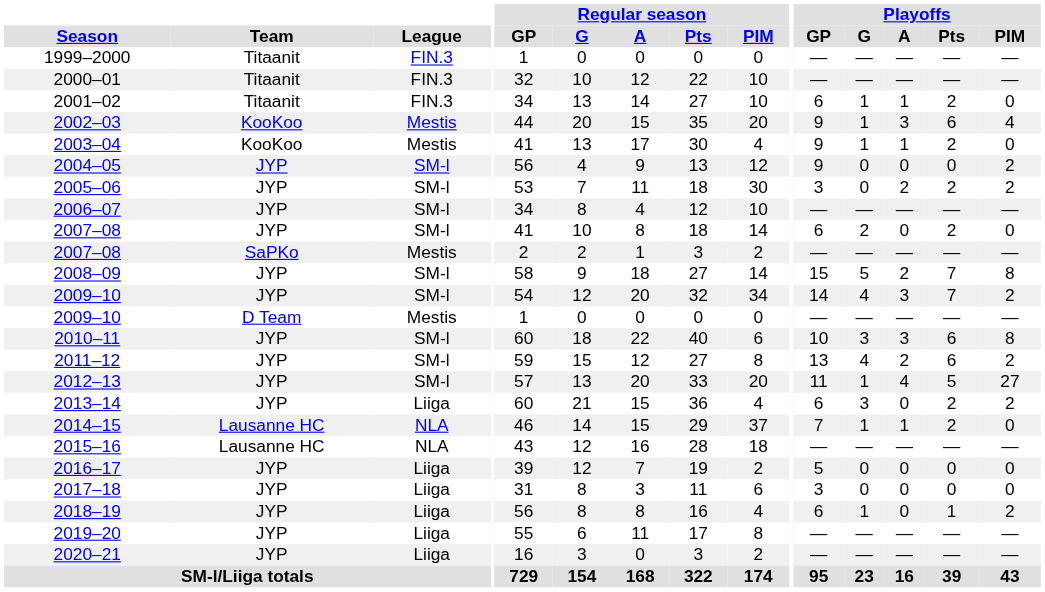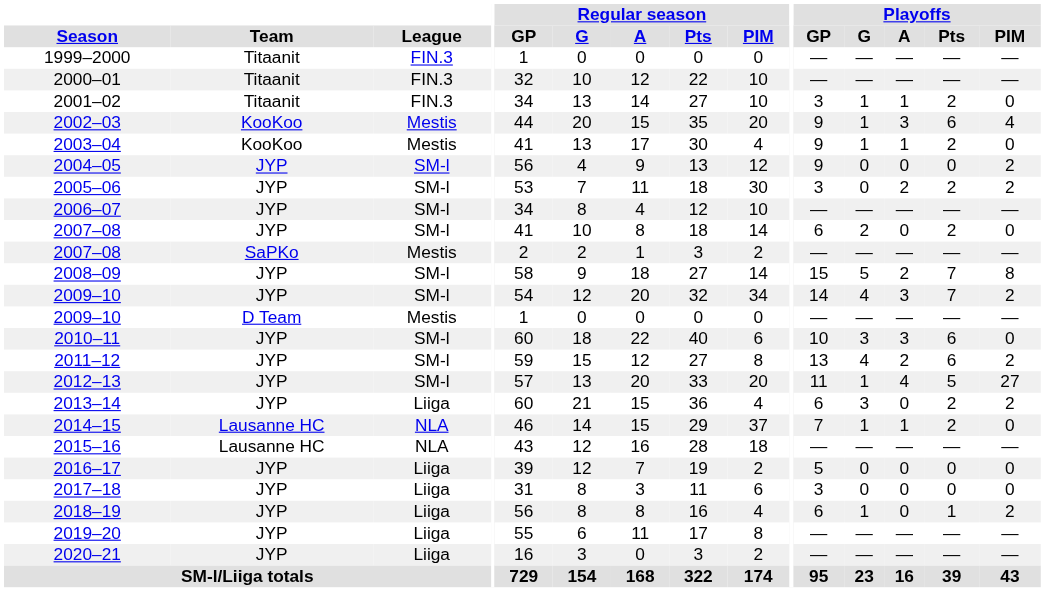2001–02 | Playoffs / GP: 6 -> 3
2010–11 | Playoffs / PIM: 8 -> 0
